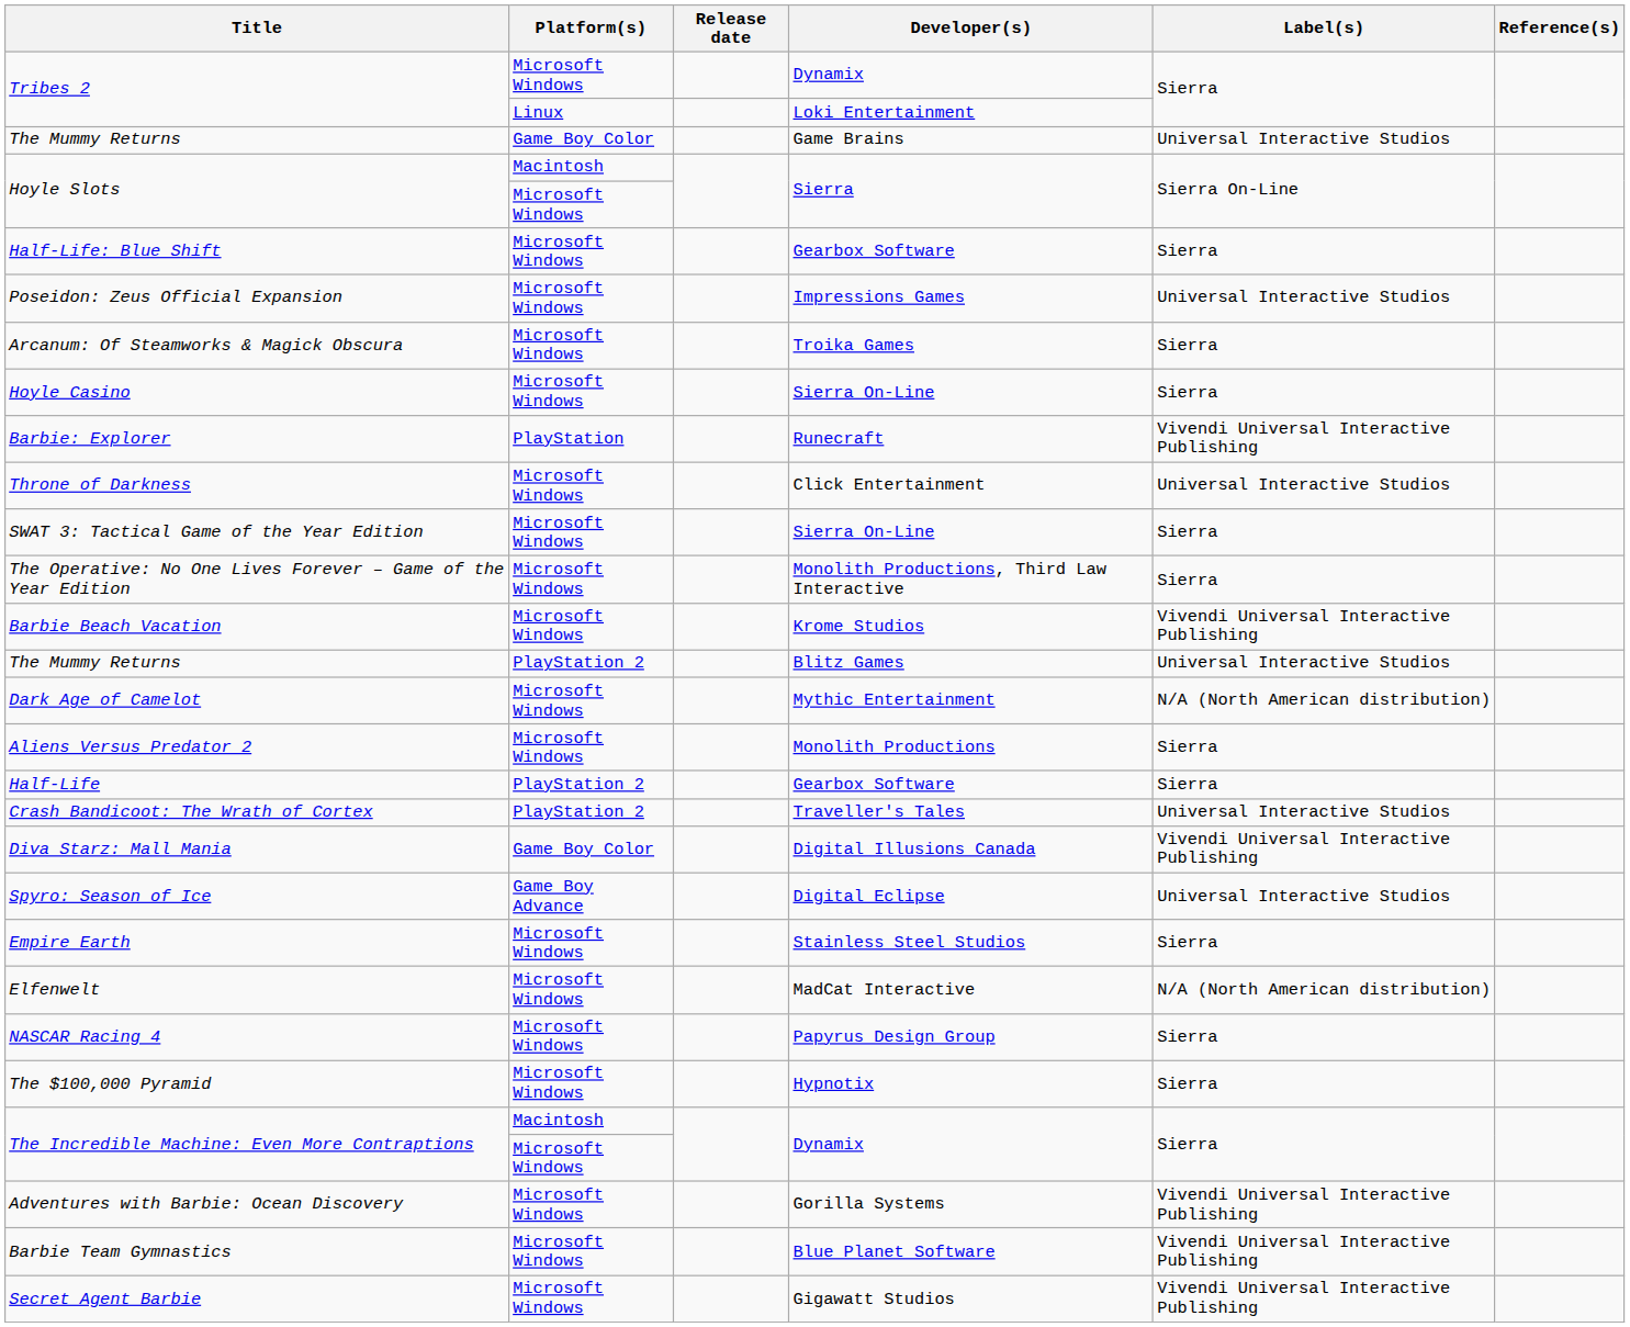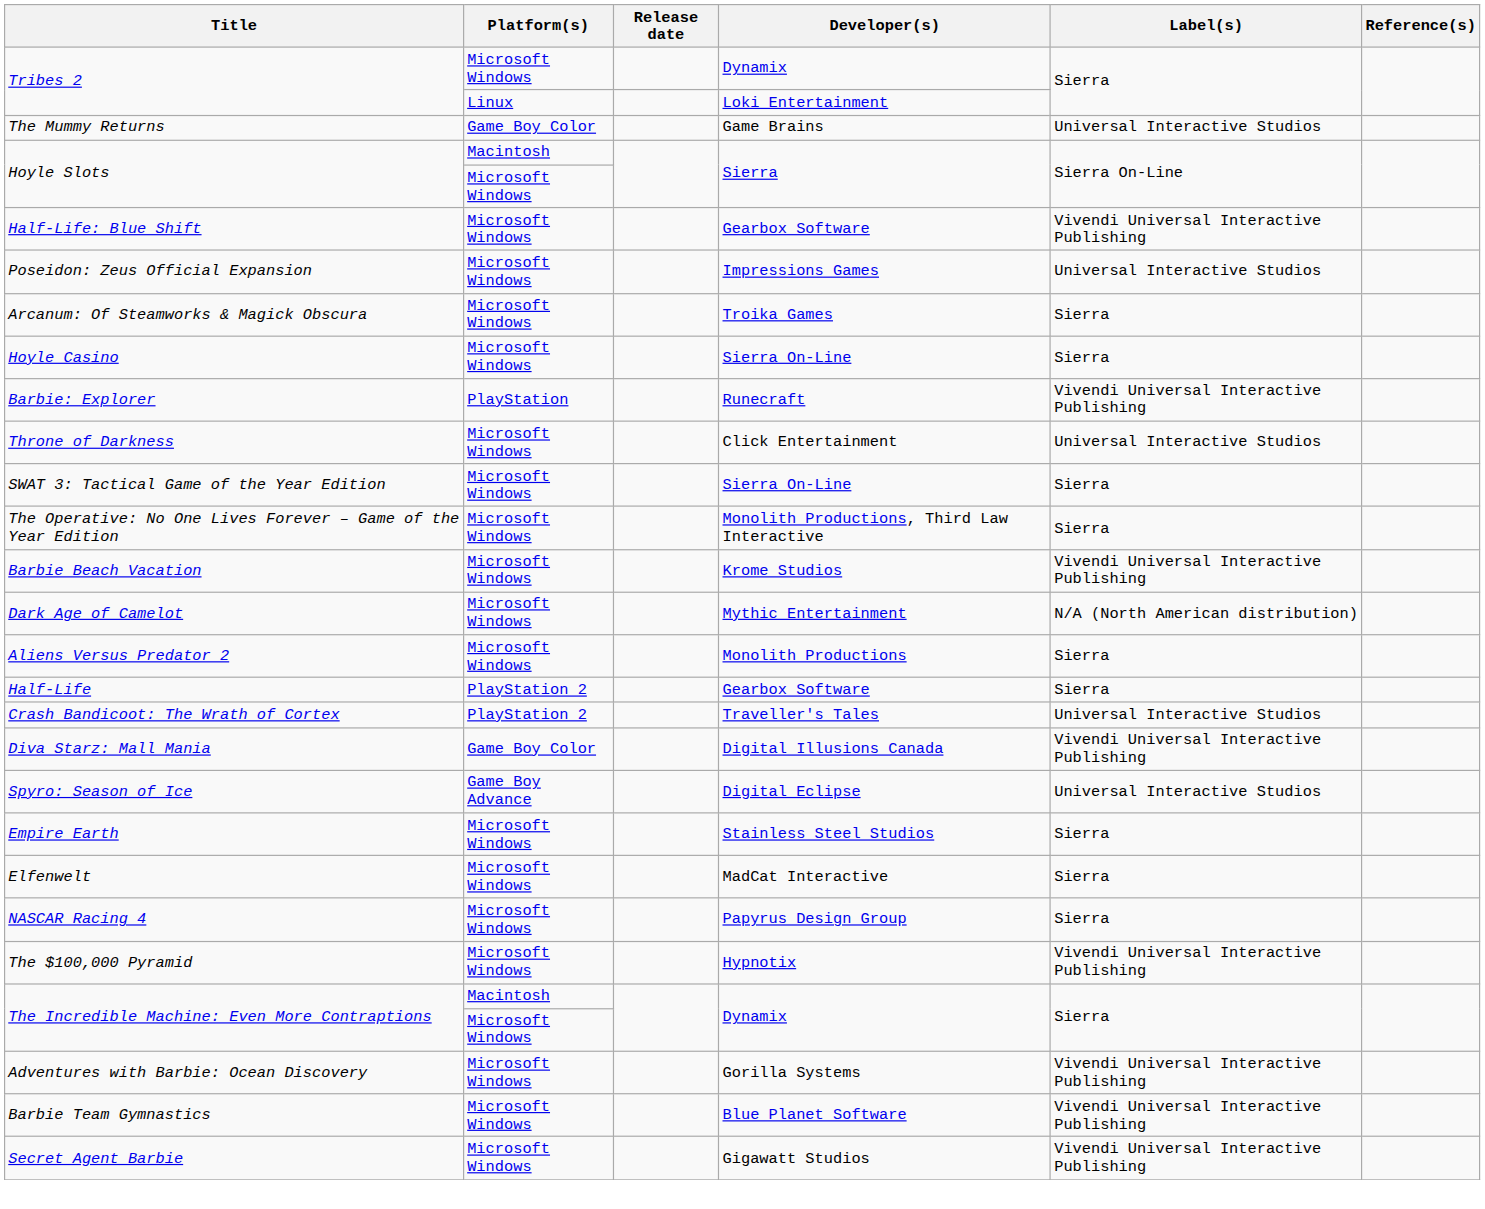Half-Life: Blue Shift | Label(s): Sierra -> Vivendi Universal Interactive Publishing
- row: The Mummy Returns | PlayStation 2 | Blitz Games | Universal Interactive Studios
Elfenwelt | Label(s): N/A (North American distribution) -> Sierra
The $100,000 Pyramid | Label(s): Sierra -> Vivendi Universal Interactive Publishing
